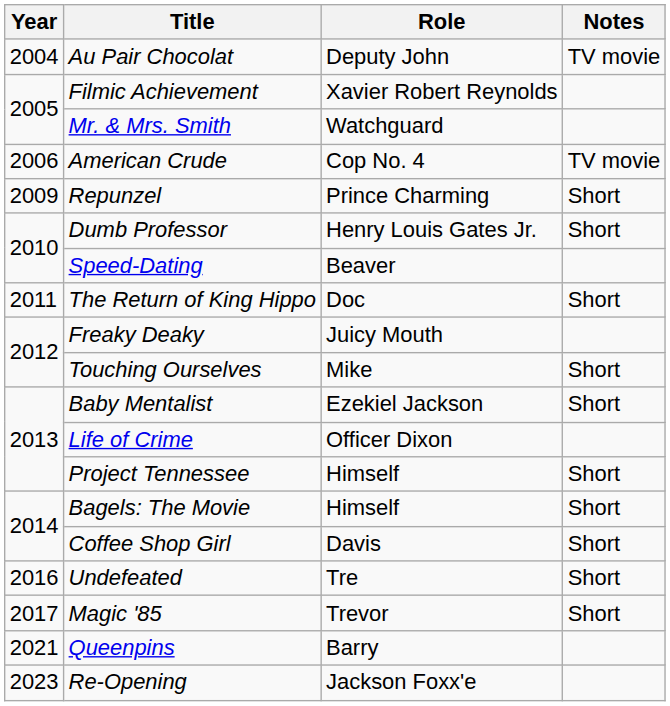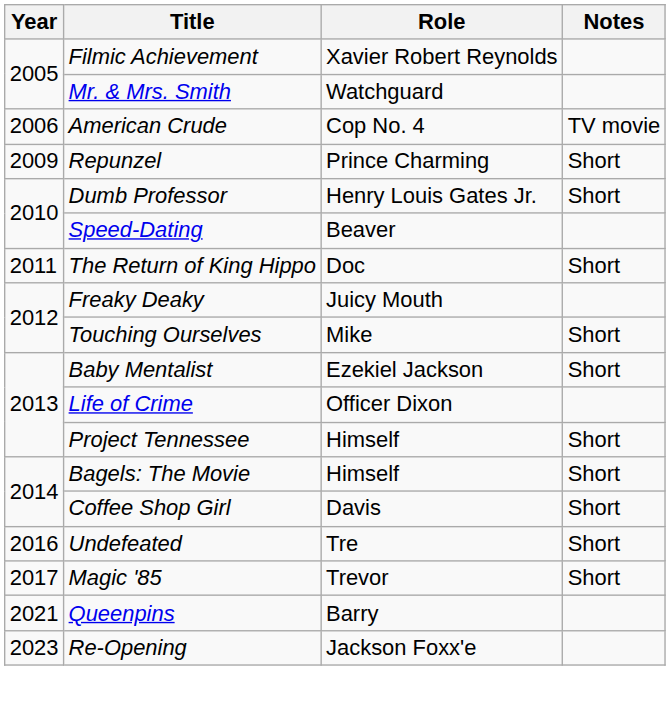- row: 2004 | Au Pair Chocolat | Deputy John | TV movie
